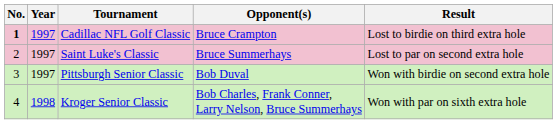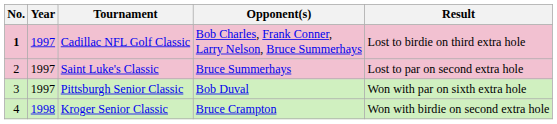Cadillac NFL Golf Classic | Opponent(s): Bruce Crampton -> Bob Charles, Frank Conner, Larry Nelson, Bruce Summerhays
Pittsburgh Senior Classic | Result: Won with birdie on second extra hole -> Won with par on sixth extra hole
Kroger Senior Classic | Opponent(s): Bob Charles, Frank Conner, Larry Nelson, Bruce Summerhays -> Bruce Crampton
Kroger Senior Classic | Result: Won with par on sixth extra hole -> Won with birdie on second extra hole
